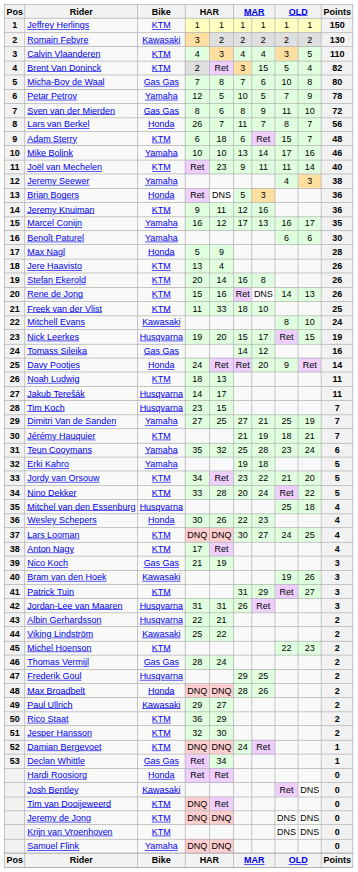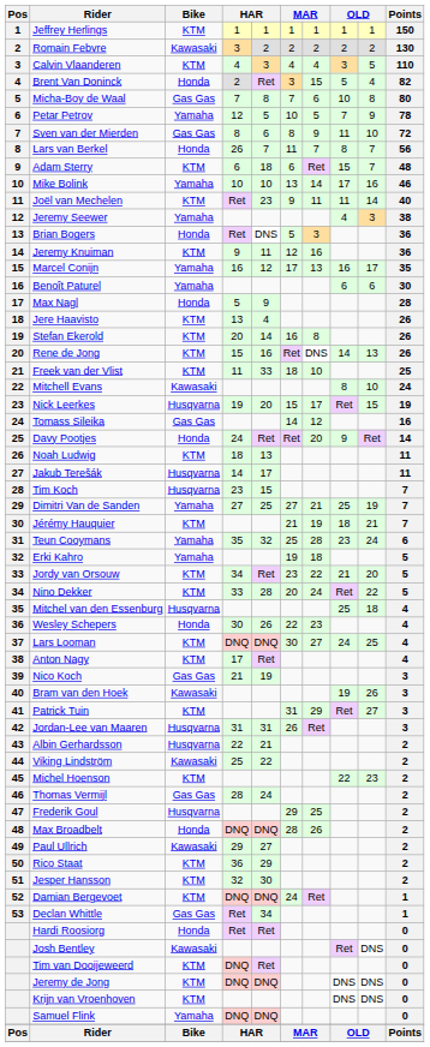Brent Van Doninck | Bike: KTM -> Honda
